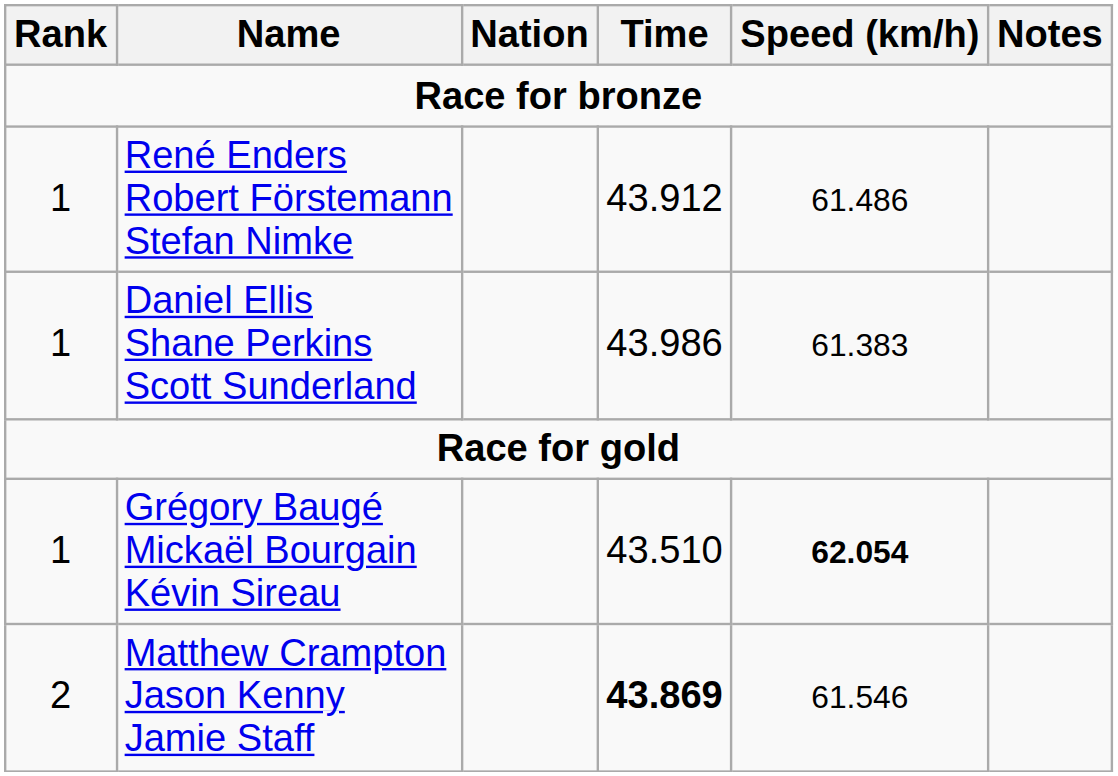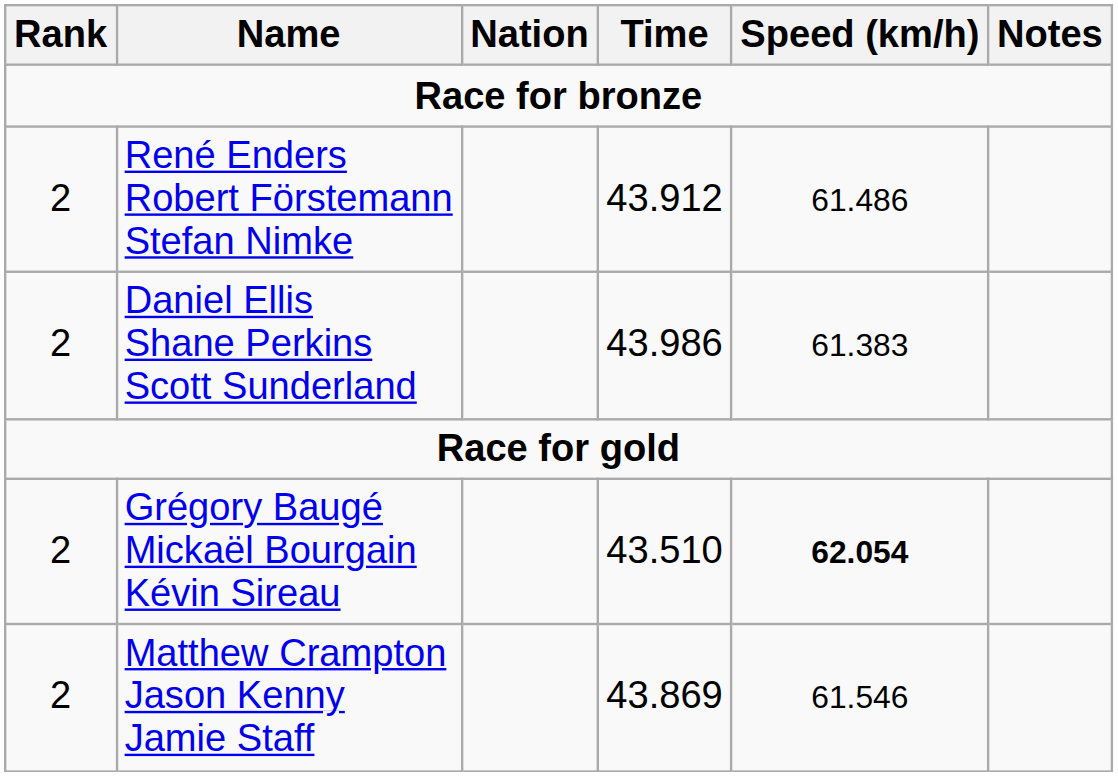René Enders Robert Förstemann Stefan Nimke | Rank: 1 -> 2
Daniel Ellis Shane Perkins Scott Sunderland | Rank: 1 -> 2
Grégory Baugé Mickaël Bourgain Kévin Sireau | Rank: 1 -> 2
Matthew Crampton Jason Kenny Jamie Staff | Time: bold -> normal
